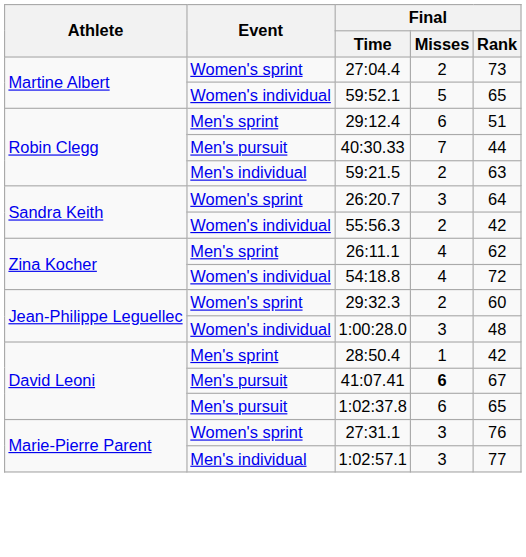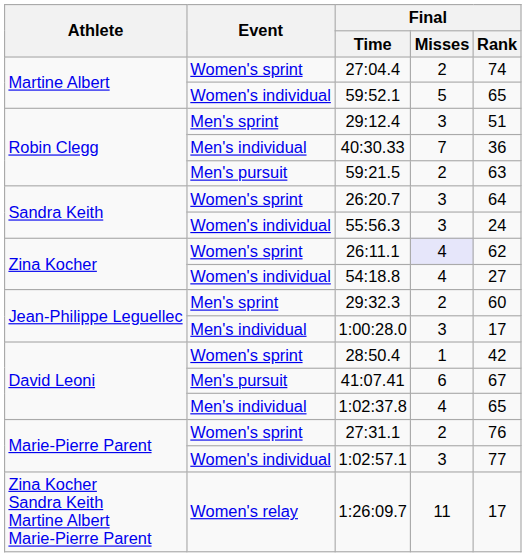27:04.4 | Final / Rank: 73 -> 74
29:12.4 | Final / Misses: 6 -> 3
40:30.33 | Event: Men's pursuit -> Men's individual
40:30.33 | Final / Rank: 44 -> 36
59:21.5 | Event: Men's individual -> Men's pursuit
55:56.3 | Final / Misses: 2 -> 3
55:56.3 | Final / Rank: 42 -> 24
26:11.1 | Event: Men's sprint -> Women's sprint
26:11.1 | Final / Misses: no background -> lavender background
54:18.8 | Final / Rank: 72 -> 27
29:32.3 | Event: Women's sprint -> Men's sprint
1:00:28.0 | Event: Women's individual -> Men's individual
1:00:28.0 | Final / Rank: 48 -> 17
28:50.4 | Event: Men's sprint -> Women's sprint
41:07.41 | Final / Misses: bold -> normal
1:02:37.8 | Event: Men's pursuit -> Men's individual
1:02:37.8 | Final / Misses: 6 -> 4
27:31.1 | Final / Misses: 3 -> 2
1:02:57.1 | Event: Men's individual -> Women's individual
+ row: Zina Kocher Sandra Keith Martine Albert Marie-Pierre Parent | Women's relay | 1:26:09.7 | 11 | 17
